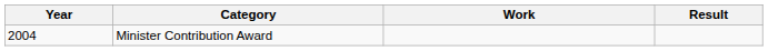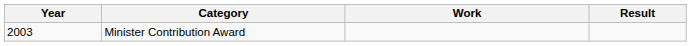Minister Contribution Award | Year: 2004 -> 2003
